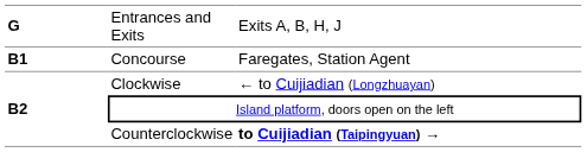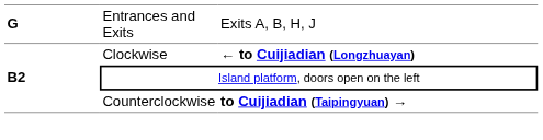- row: B1 | Concourse | Faregates, Station Agent
Clockwise | column 3: normal -> bold
